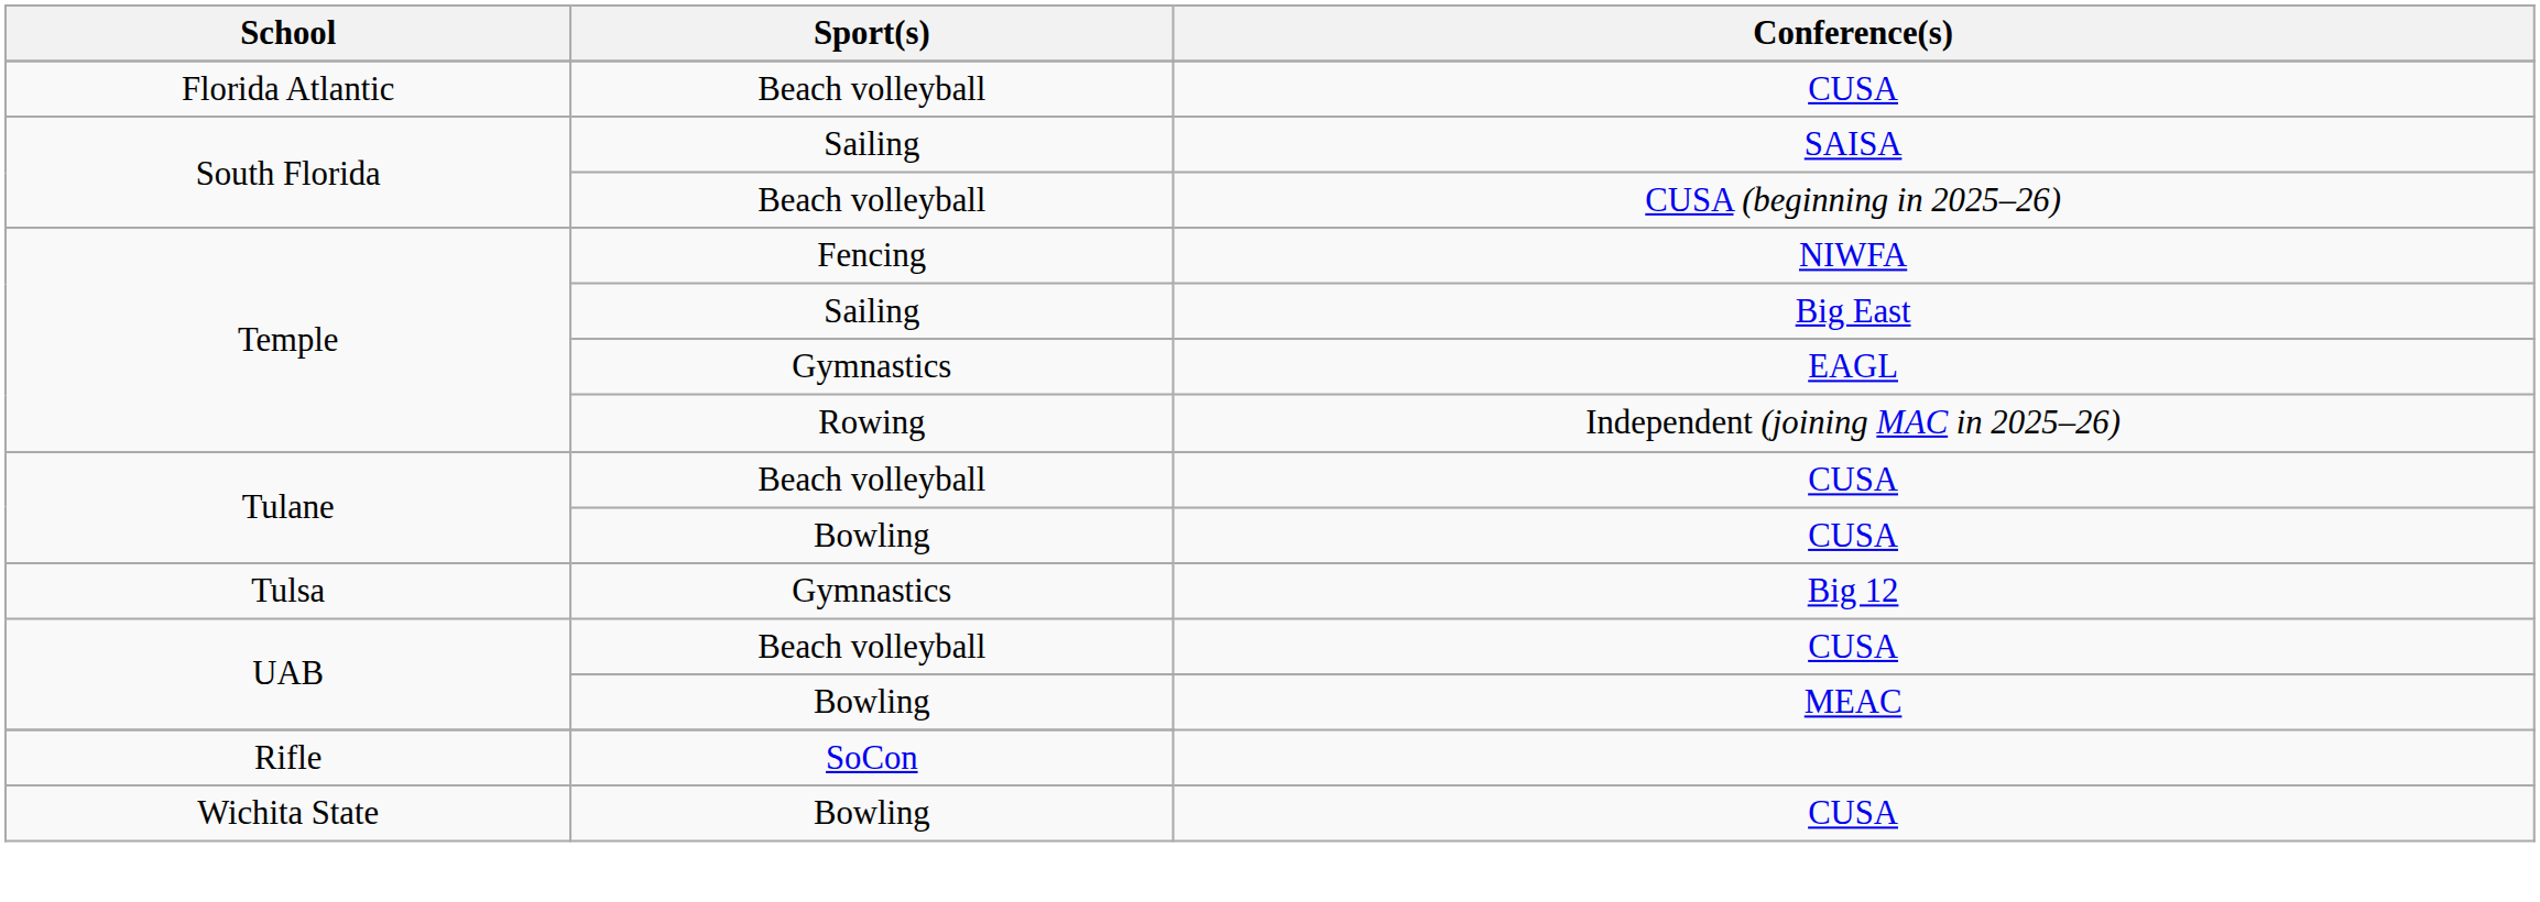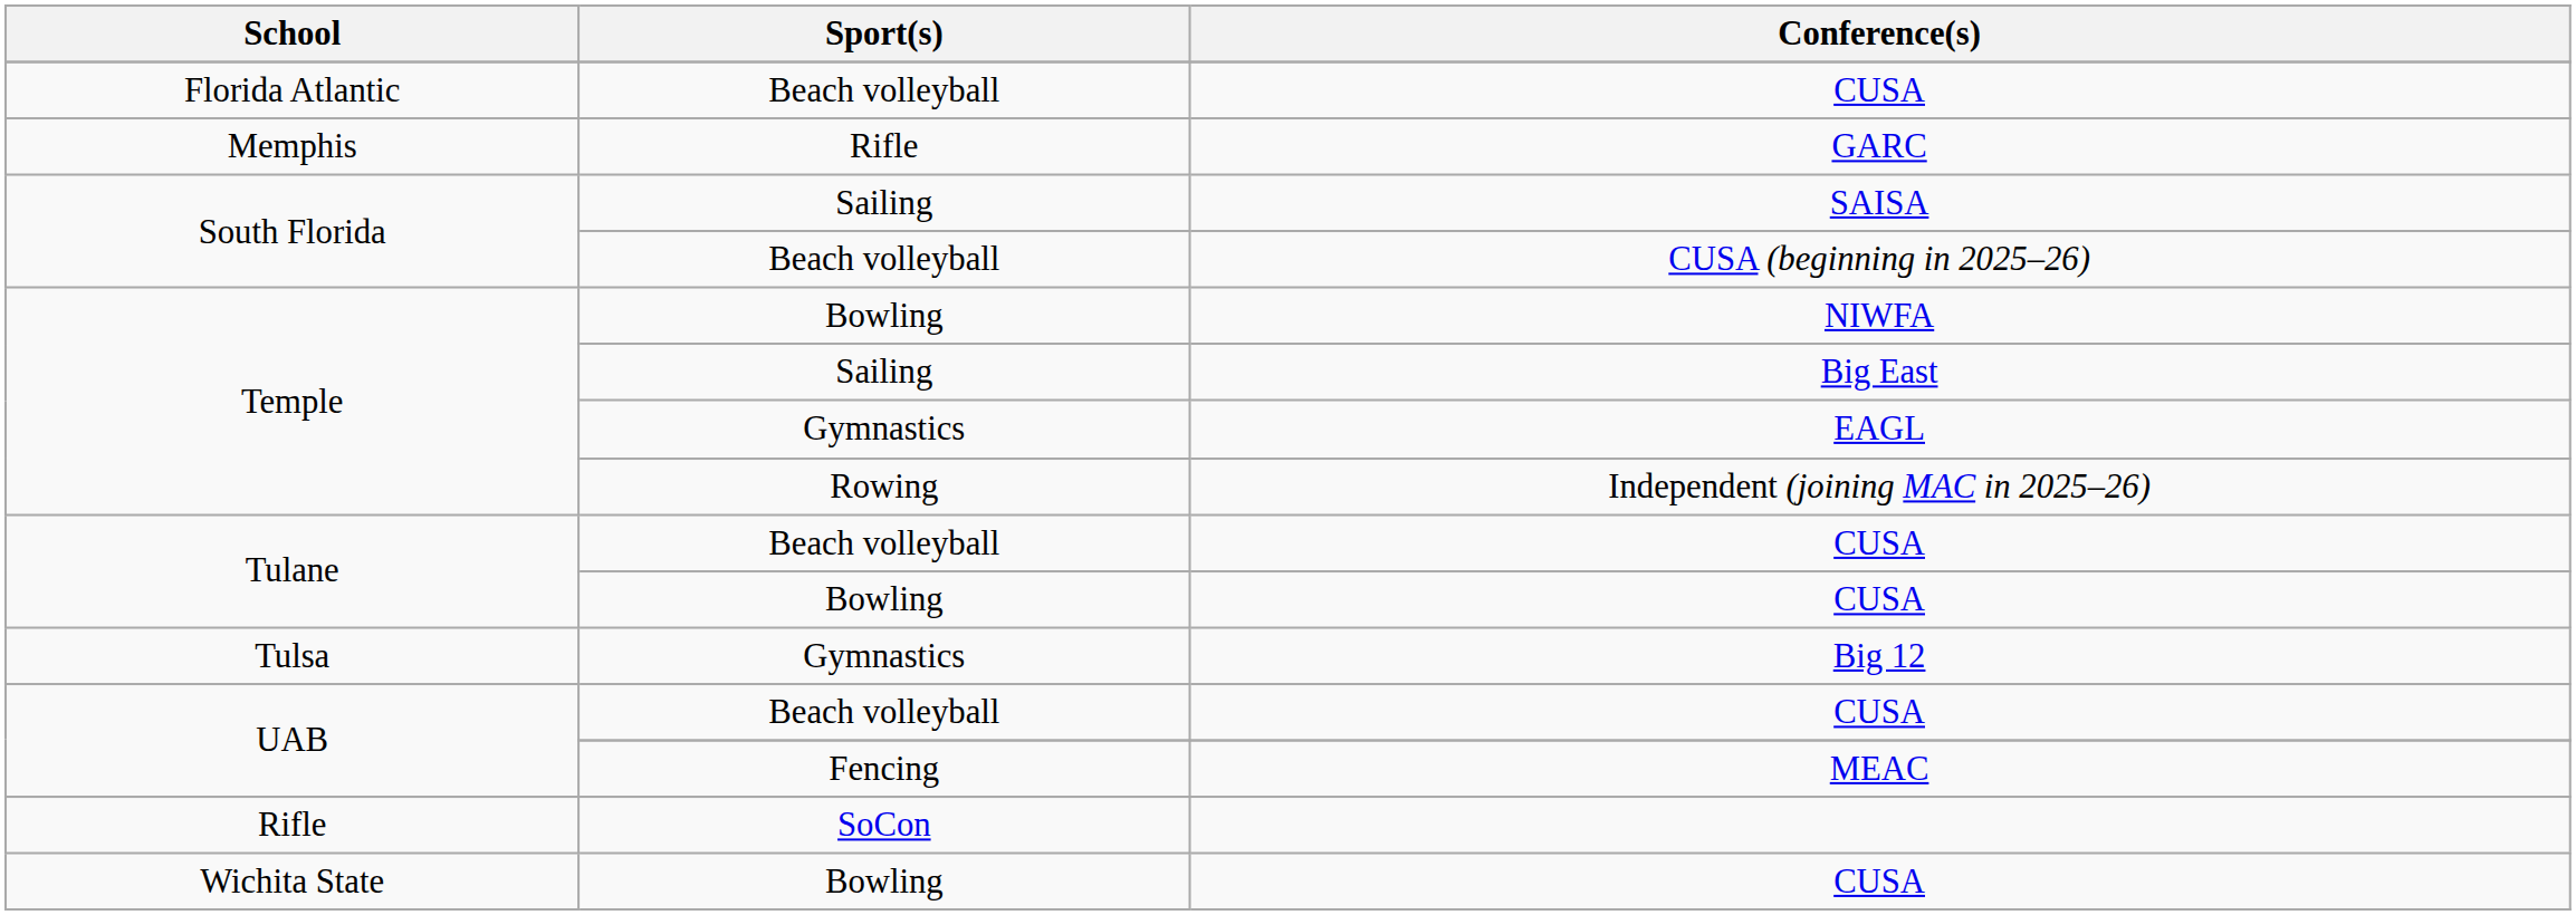+ row: Memphis | Rifle | GARC
NIWFA | Sport(s): Fencing -> Bowling
MEAC | Sport(s): Bowling -> Fencing
